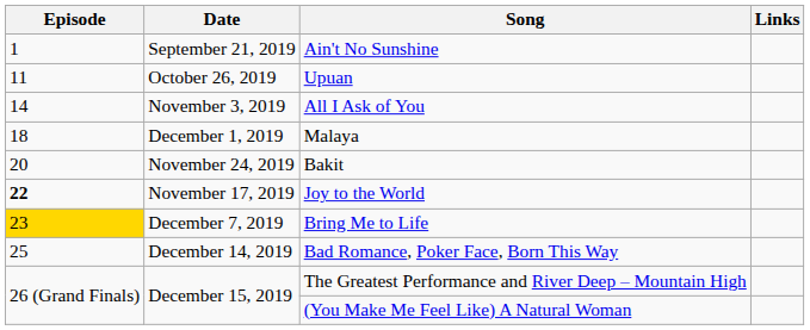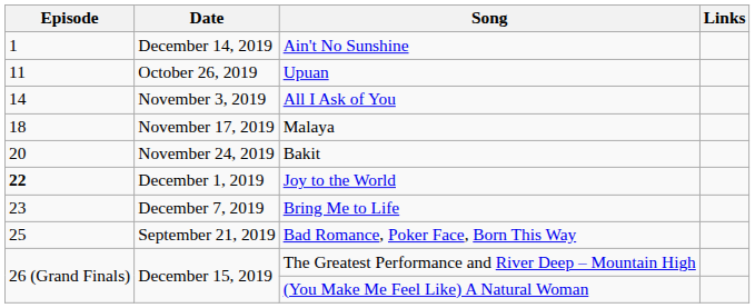Ain't No Sunshine | Date: September 21, 2019 -> December 14, 2019
Malaya | Date: December 1, 2019 -> November 17, 2019
Joy to the World | Date: November 17, 2019 -> December 1, 2019
Bring Me to Life | Episode: gold background -> no background
Bad Romance, Poker Face, Born This Way | Date: December 14, 2019 -> September 21, 2019
